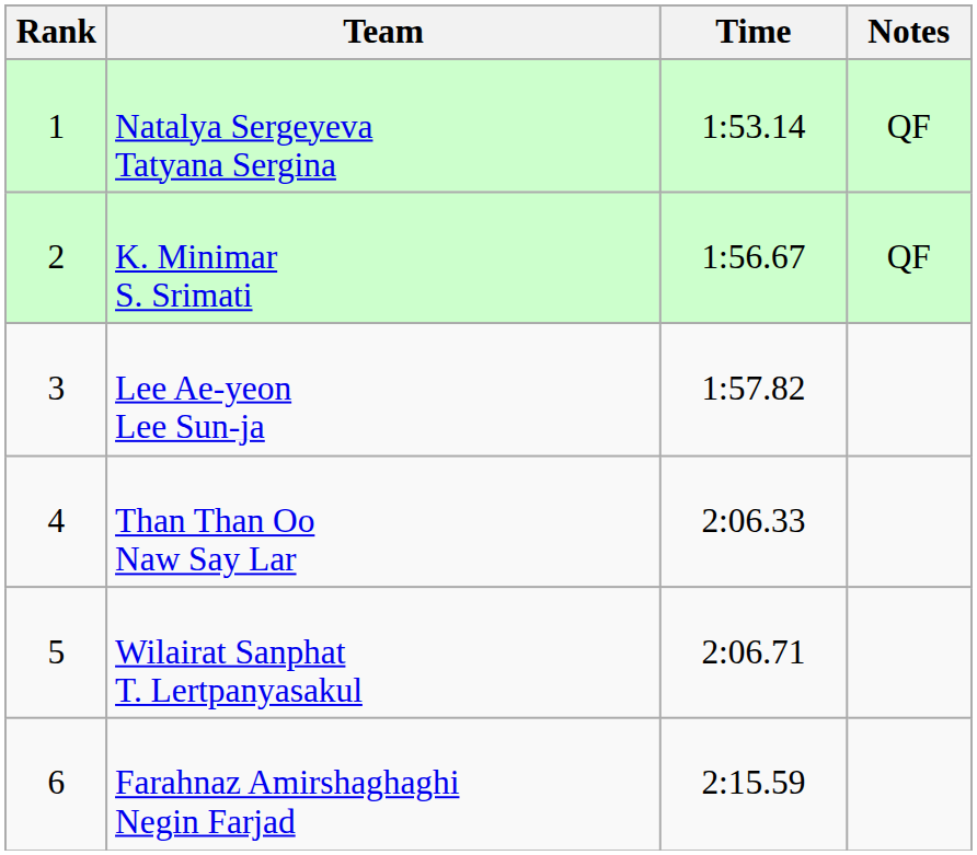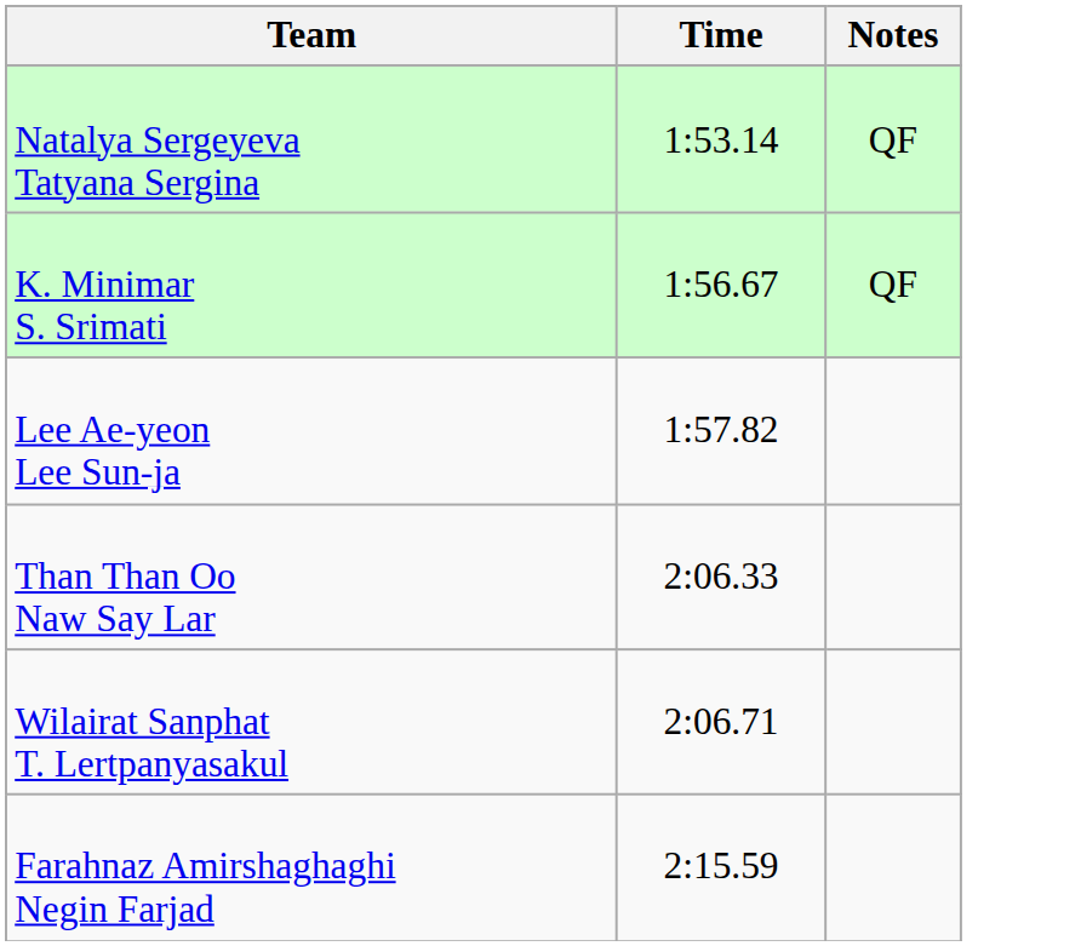- column: Rank | 1 | 2 | 3 | 4 | 5 | 6
